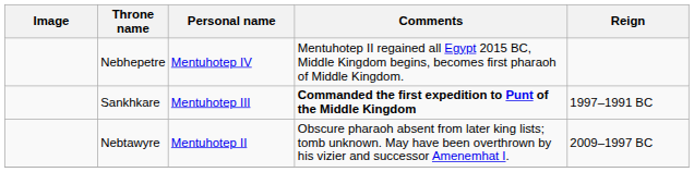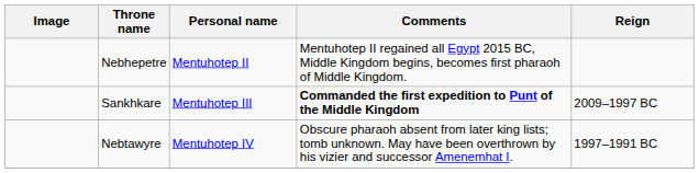Nebhepetre | Personal name: Mentuhotep IV -> Mentuhotep II
Sankhkare | Reign: 1997–1991 BC -> 2009–1997 BC
Nebtawyre | Personal name: Mentuhotep II -> Mentuhotep IV
Nebtawyre | Reign: 2009–1997 BC -> 1997–1991 BC
